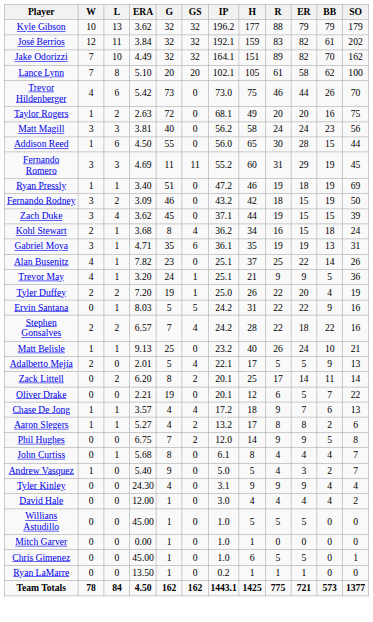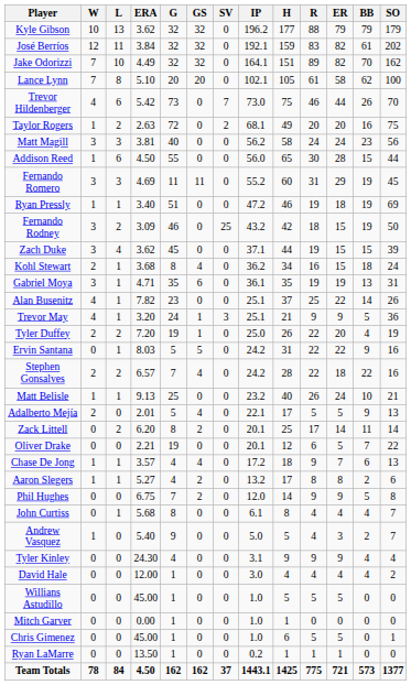+ column: SV | 0 | 0 | 0 | 0 | 7 | 2 | 0 | 0 | 0 | 0 | 25 | 0 | 0 | 0 | 0 | 3 | 0 | 0 | 0 | 0 | 0 | 0 | 0 | 0 | 0 | 0 | 0 | 0 | 0 | 0 | 0 | 0 | 0 | 0 | 37
